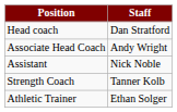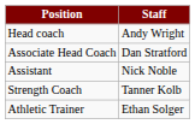Head coach | Staff: Dan Stratford -> Andy Wright
Associate Head Coach | Staff: Andy Wright -> Dan Stratford
